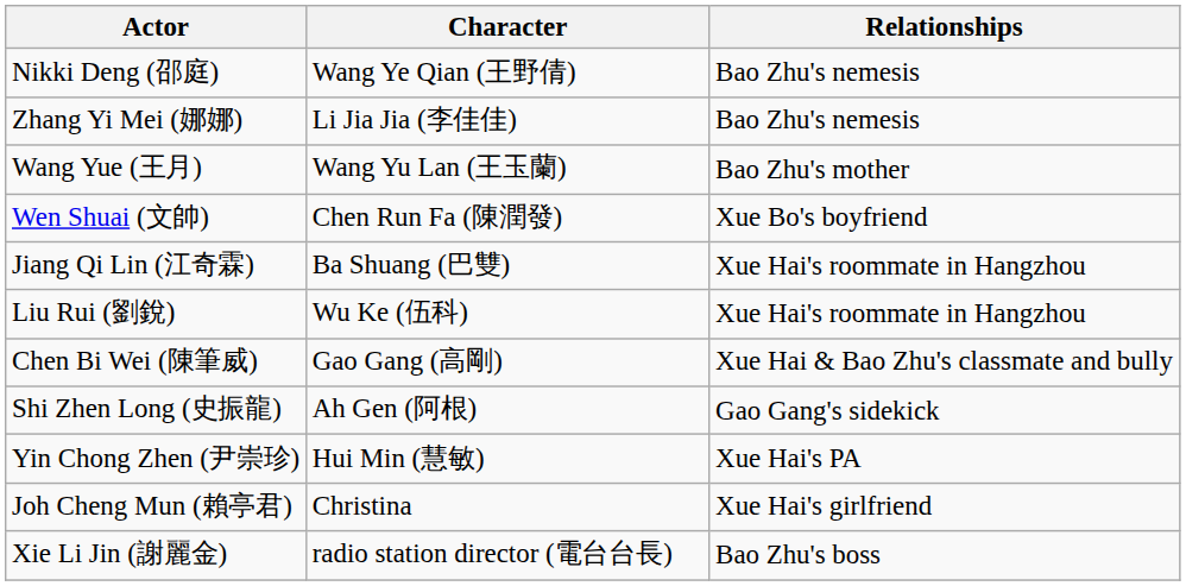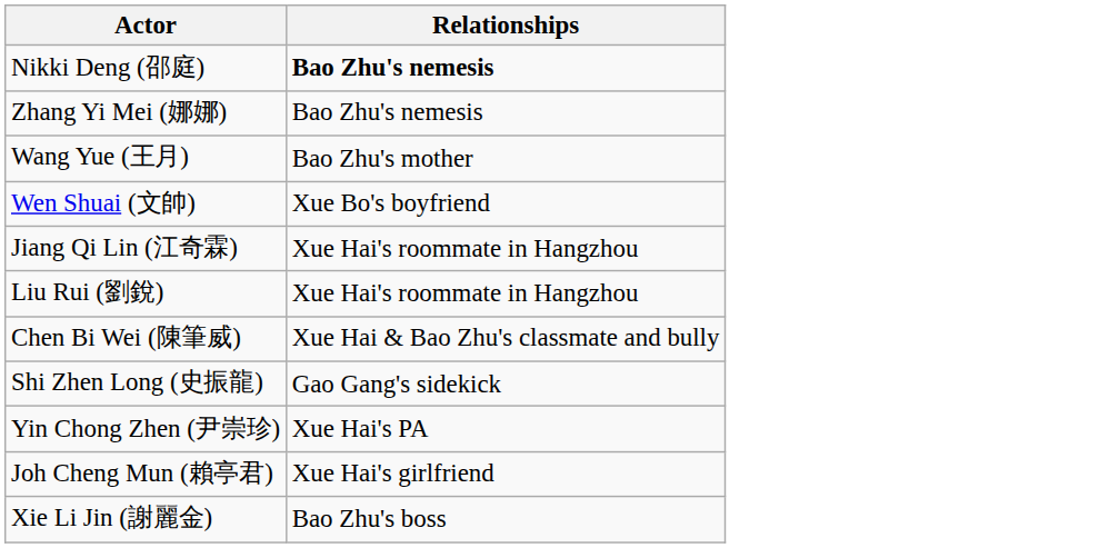- column: Character | Wang Ye Qian (王野倩) | Li Jia Jia (李佳佳) | Wang Yu Lan (王玉蘭) | Chen Run Fa (陳潤發) | Ba Shuang (巴雙) | Wu Ke (伍科) | Gao Gang (高剛) | Ah Gen (阿根) | Hui Min (慧敏) | Christina | radio station director (電台台長)
Nikki Deng (邵庭) | Relationships: normal -> bold
